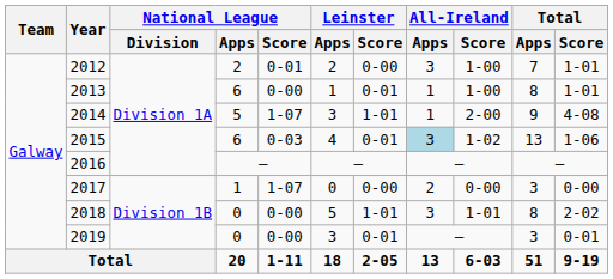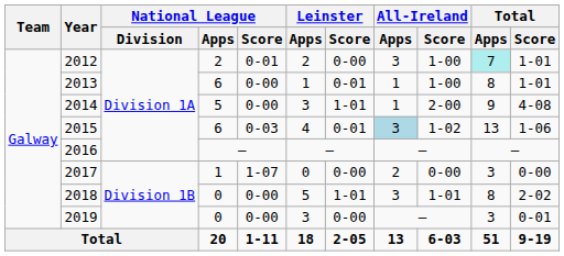2012 | Total / Apps: no background -> paleturquoise background
2014 | National League / Score: 1-07 -> 0-00
2019 | Leinster / Score: 0-01 -> 0-00
